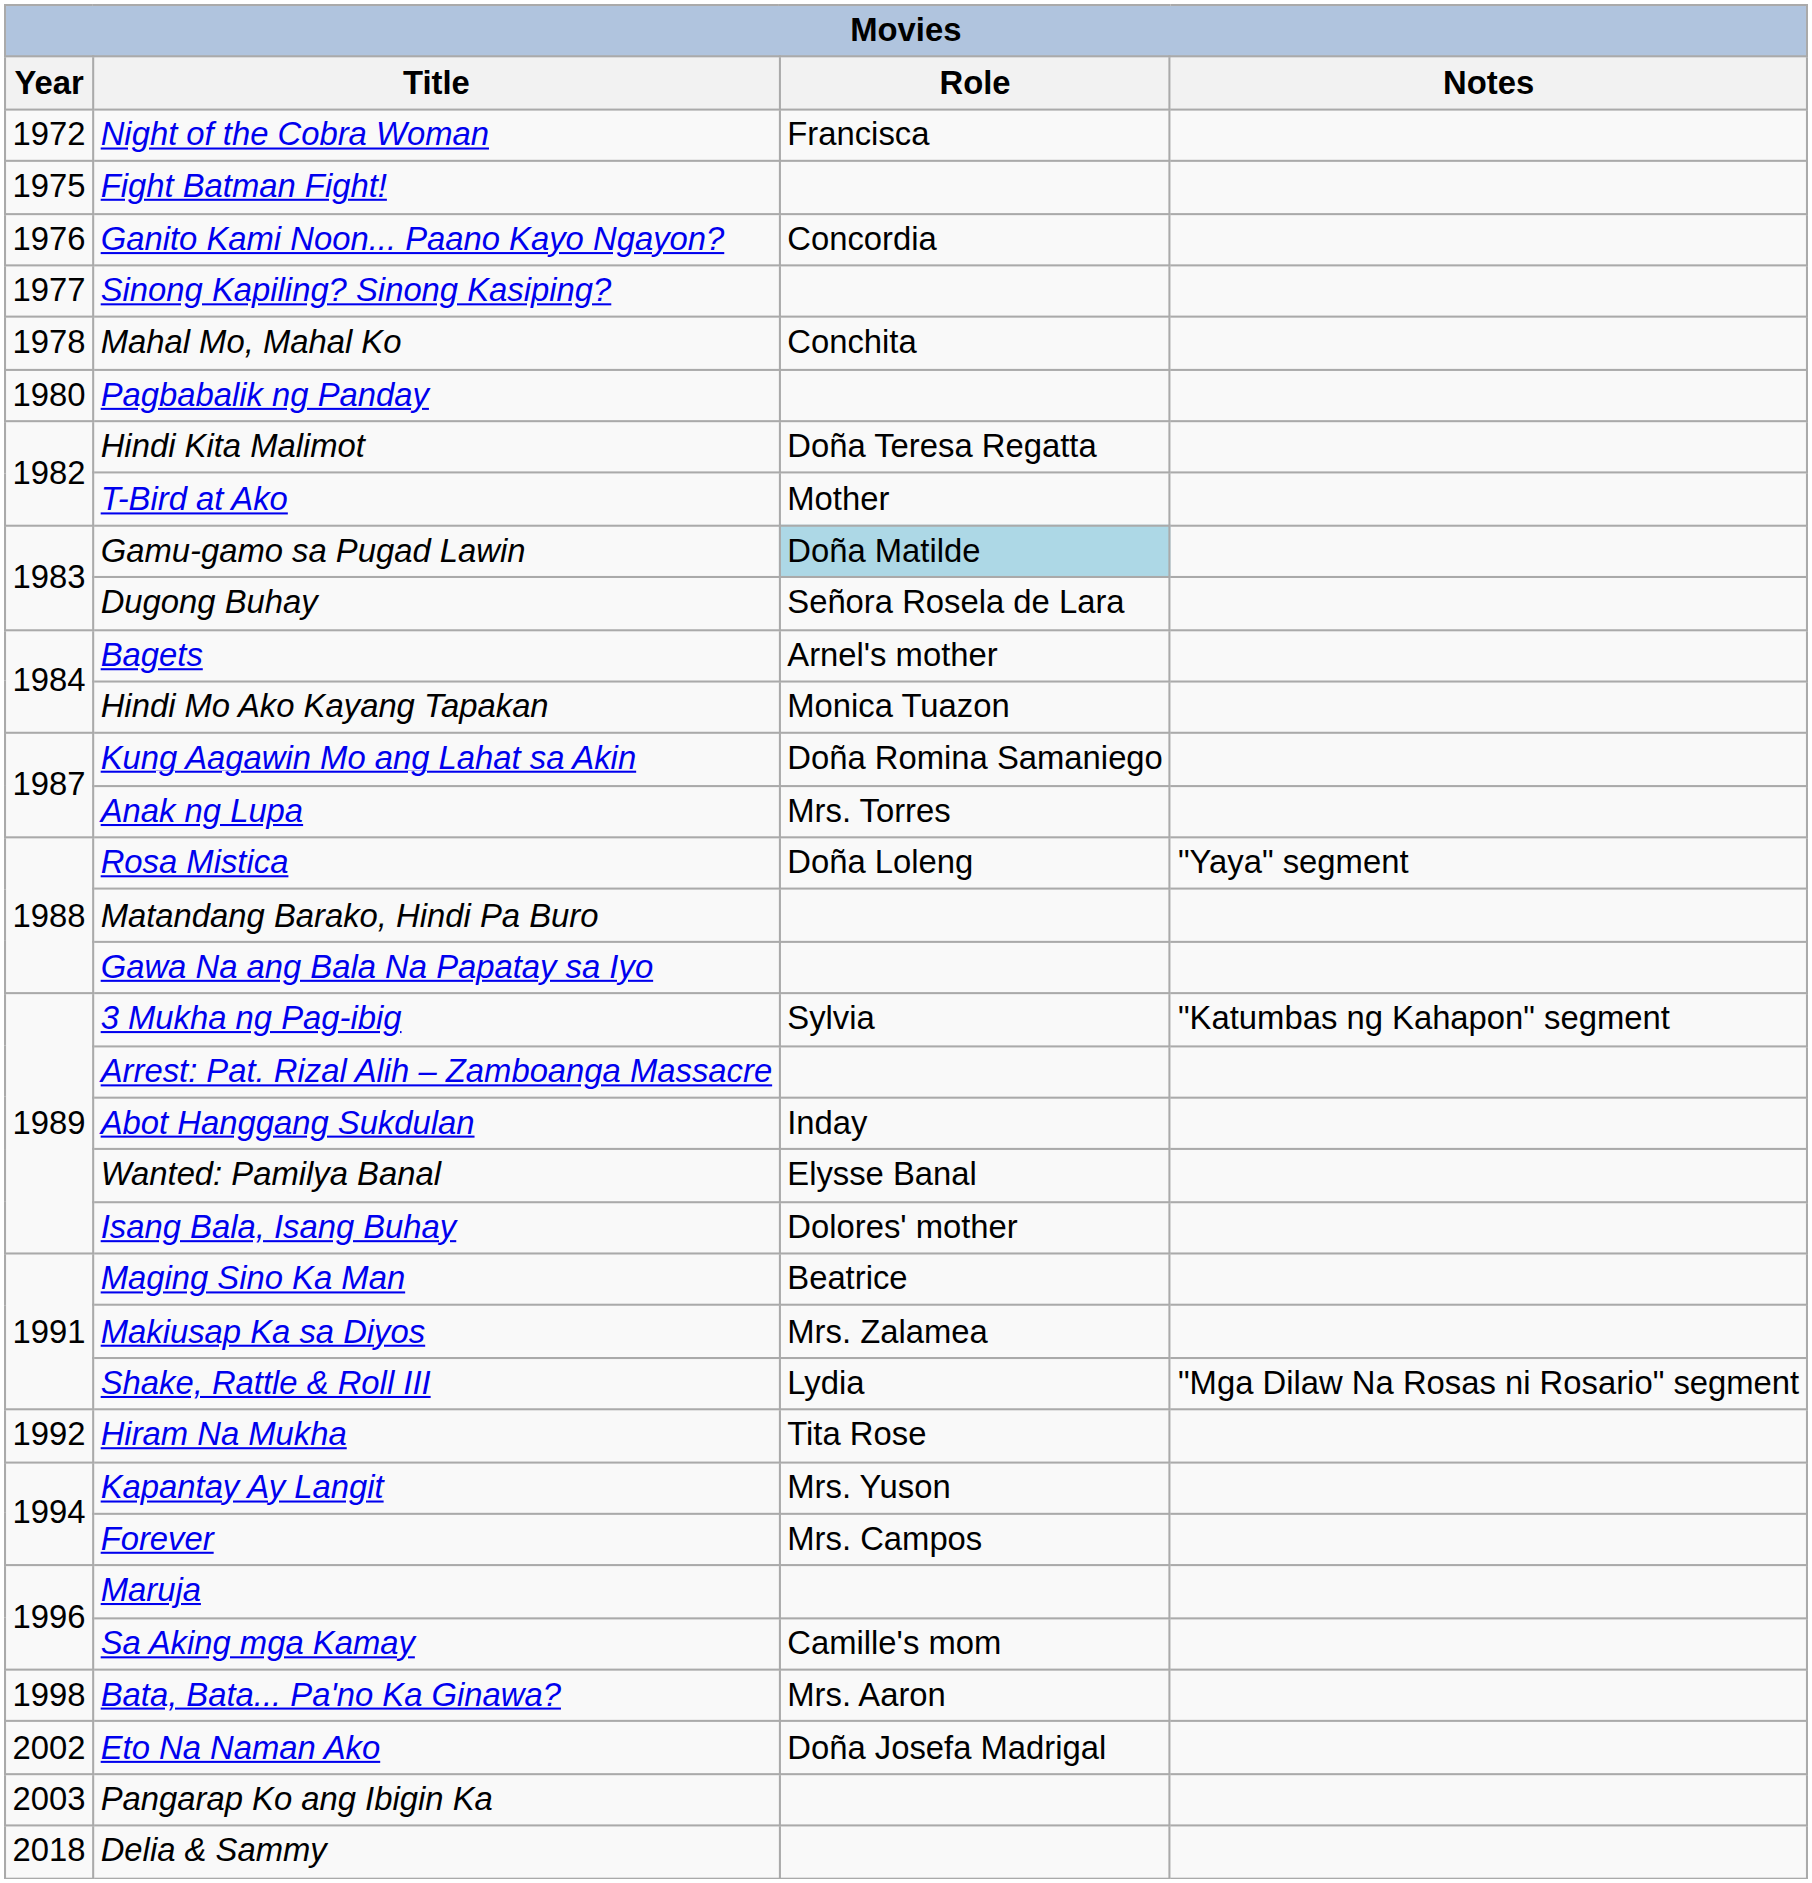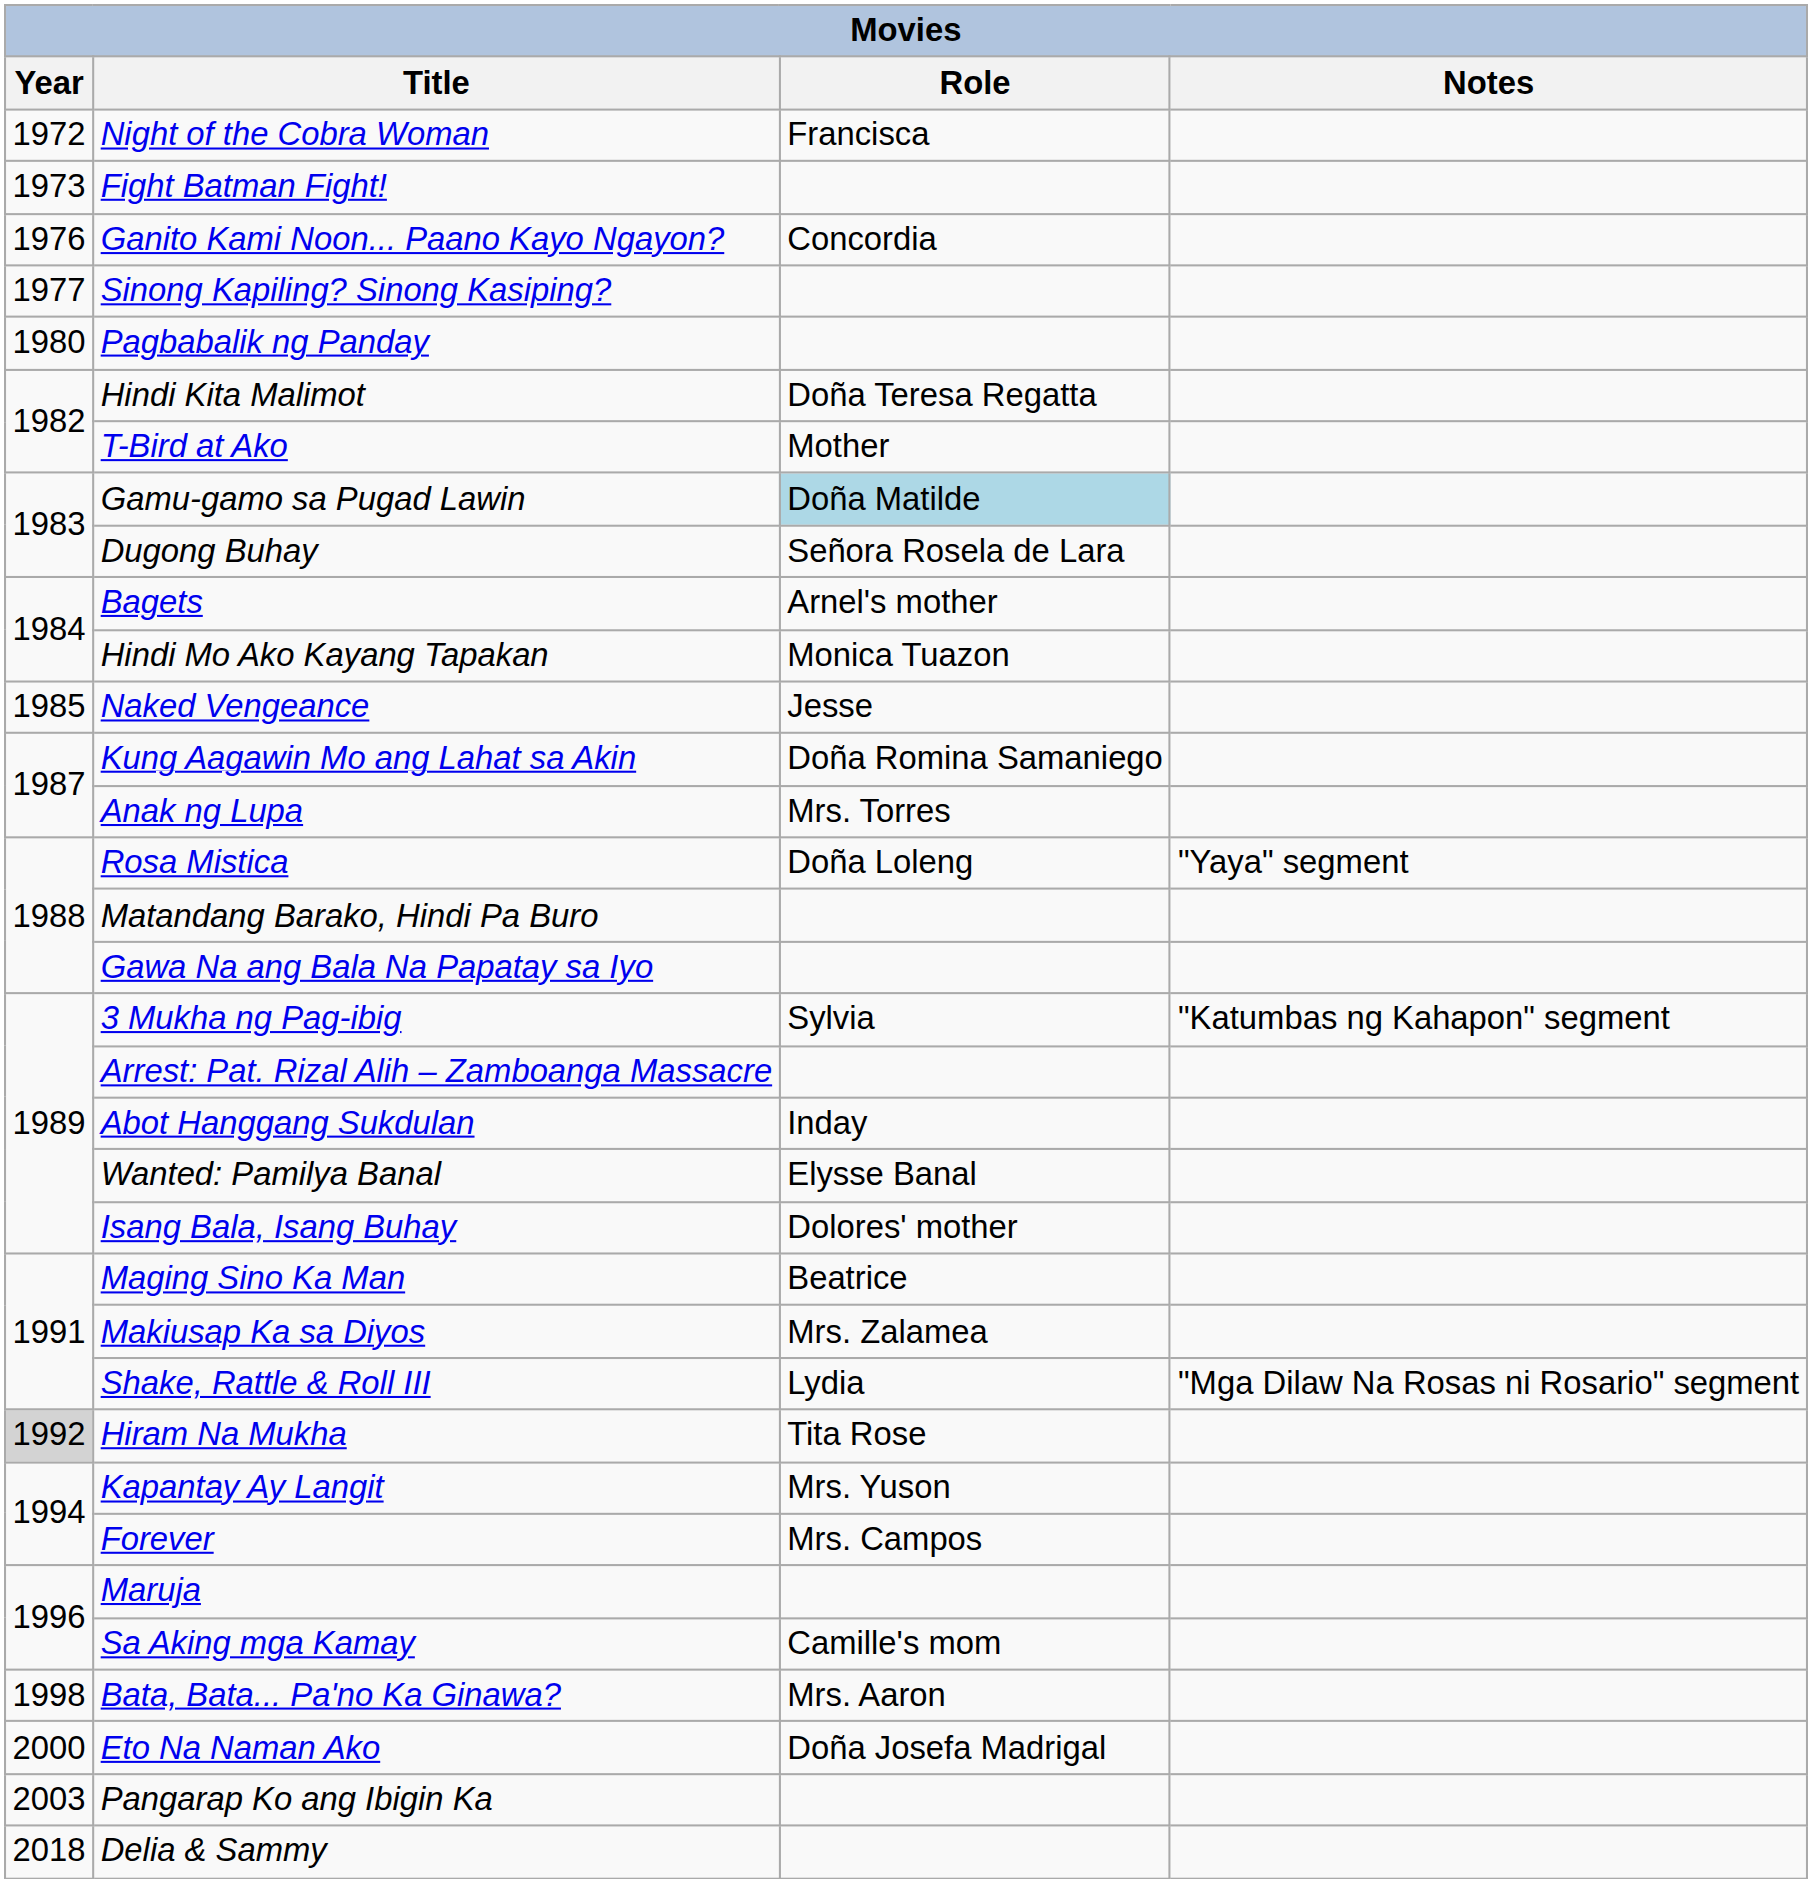Fight Batman Fight! | Year: 1975 -> 1973
- row: 1978 | Mahal Mo, Mahal Ko | Conchita
+ row: 1985 | Naked Vengeance | Jesse
Hiram Na Mukha | Year: no background -> lightgrey background
Eto Na Naman Ako | Year: 2002 -> 2000
